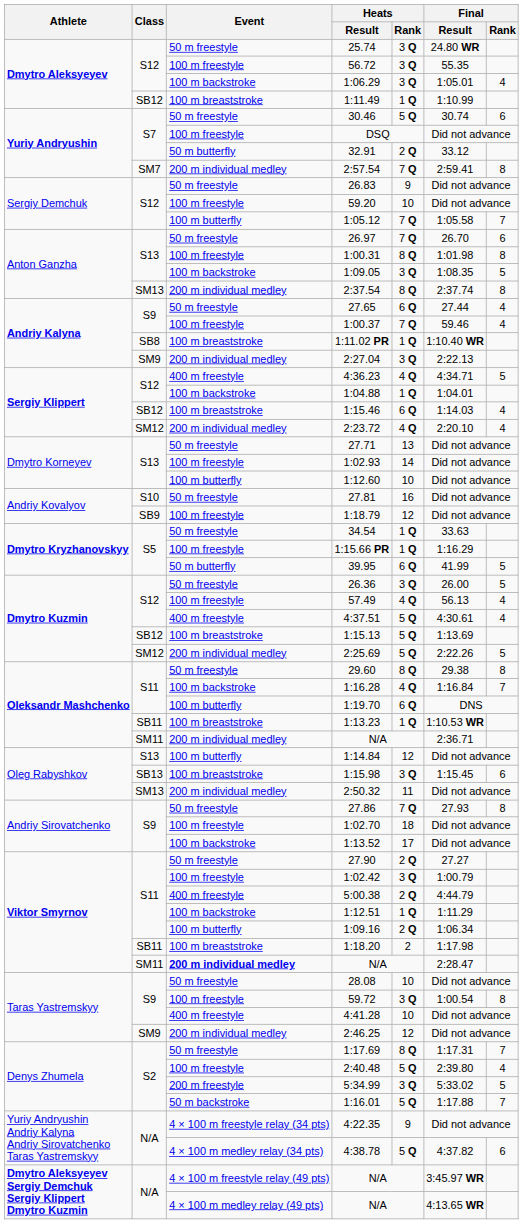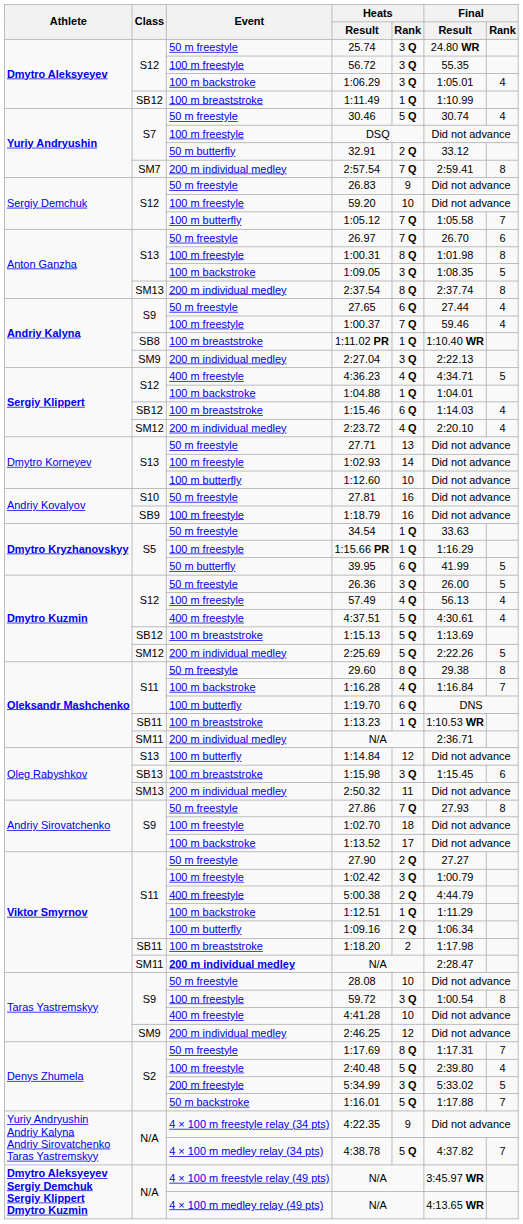30.46 | Final / Rank: 6 -> 4
1:18.79 | Heats / Rank: 12 -> 16
4:38.78 | Final / Rank: 6 -> 7
